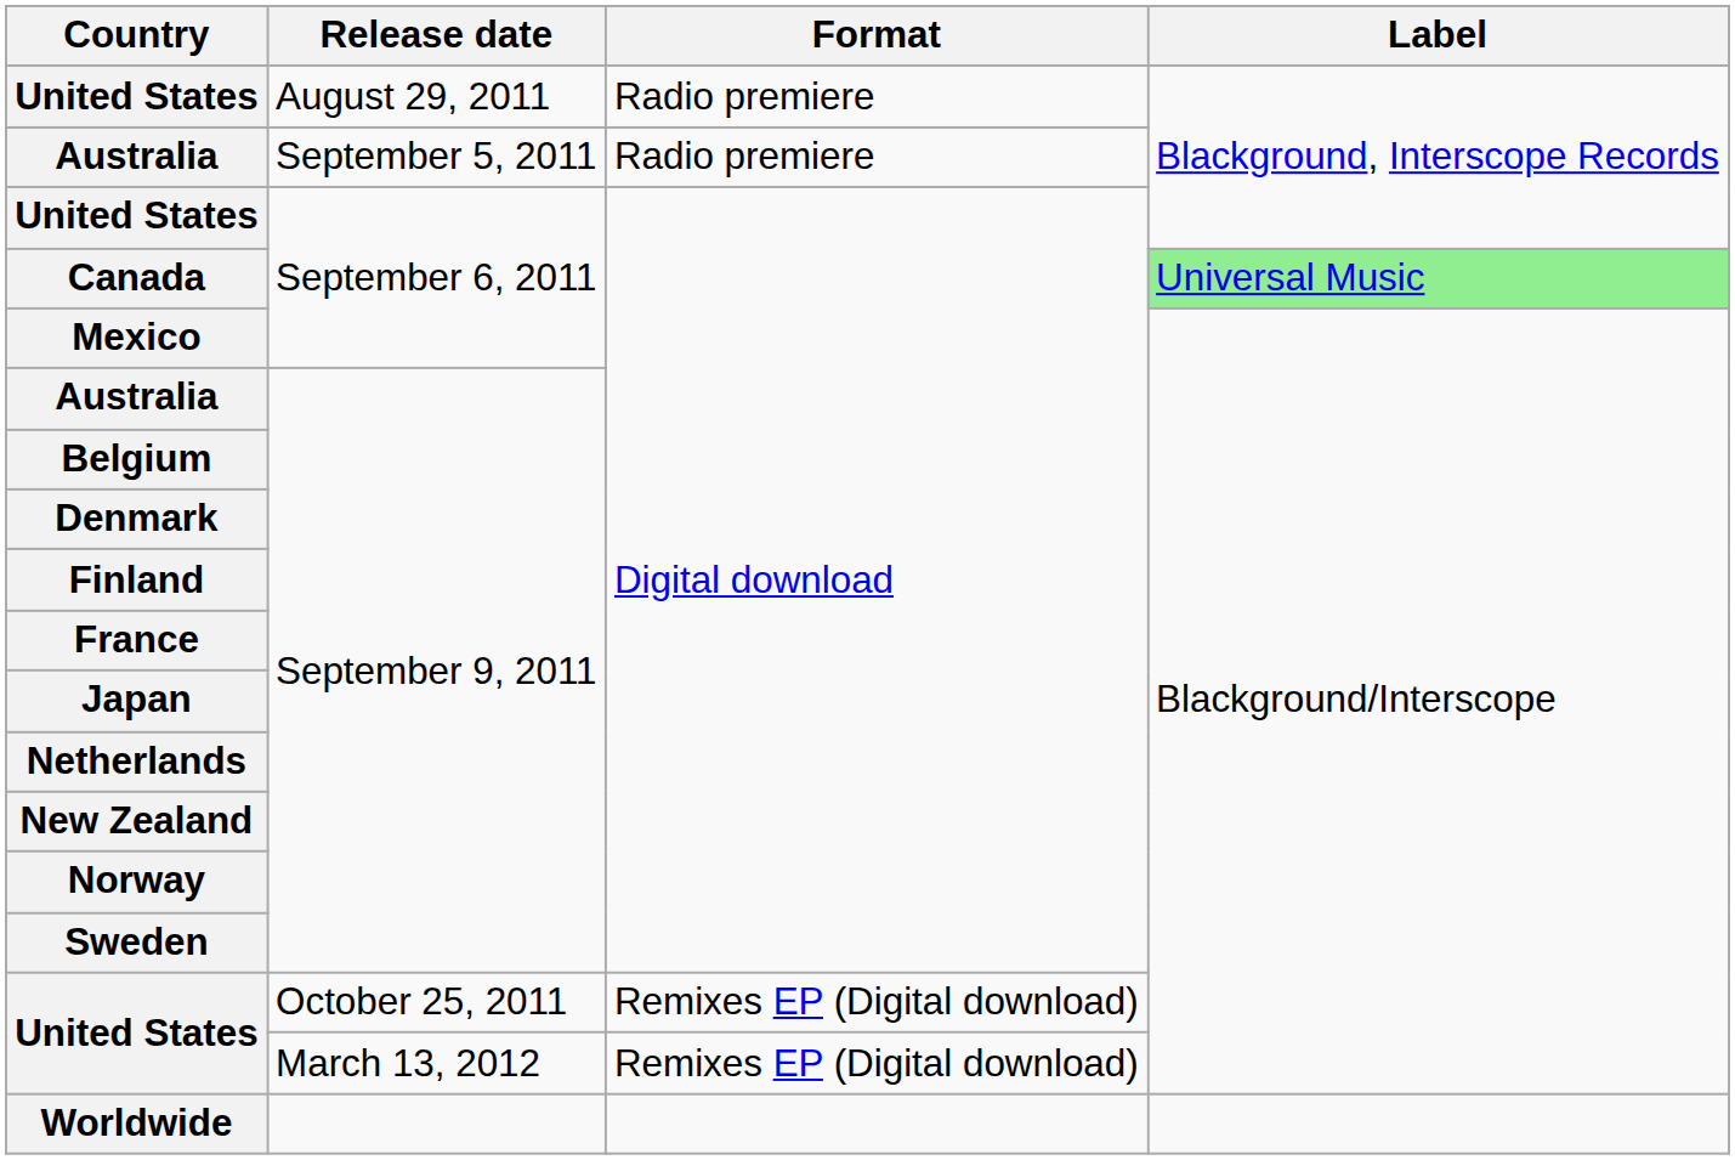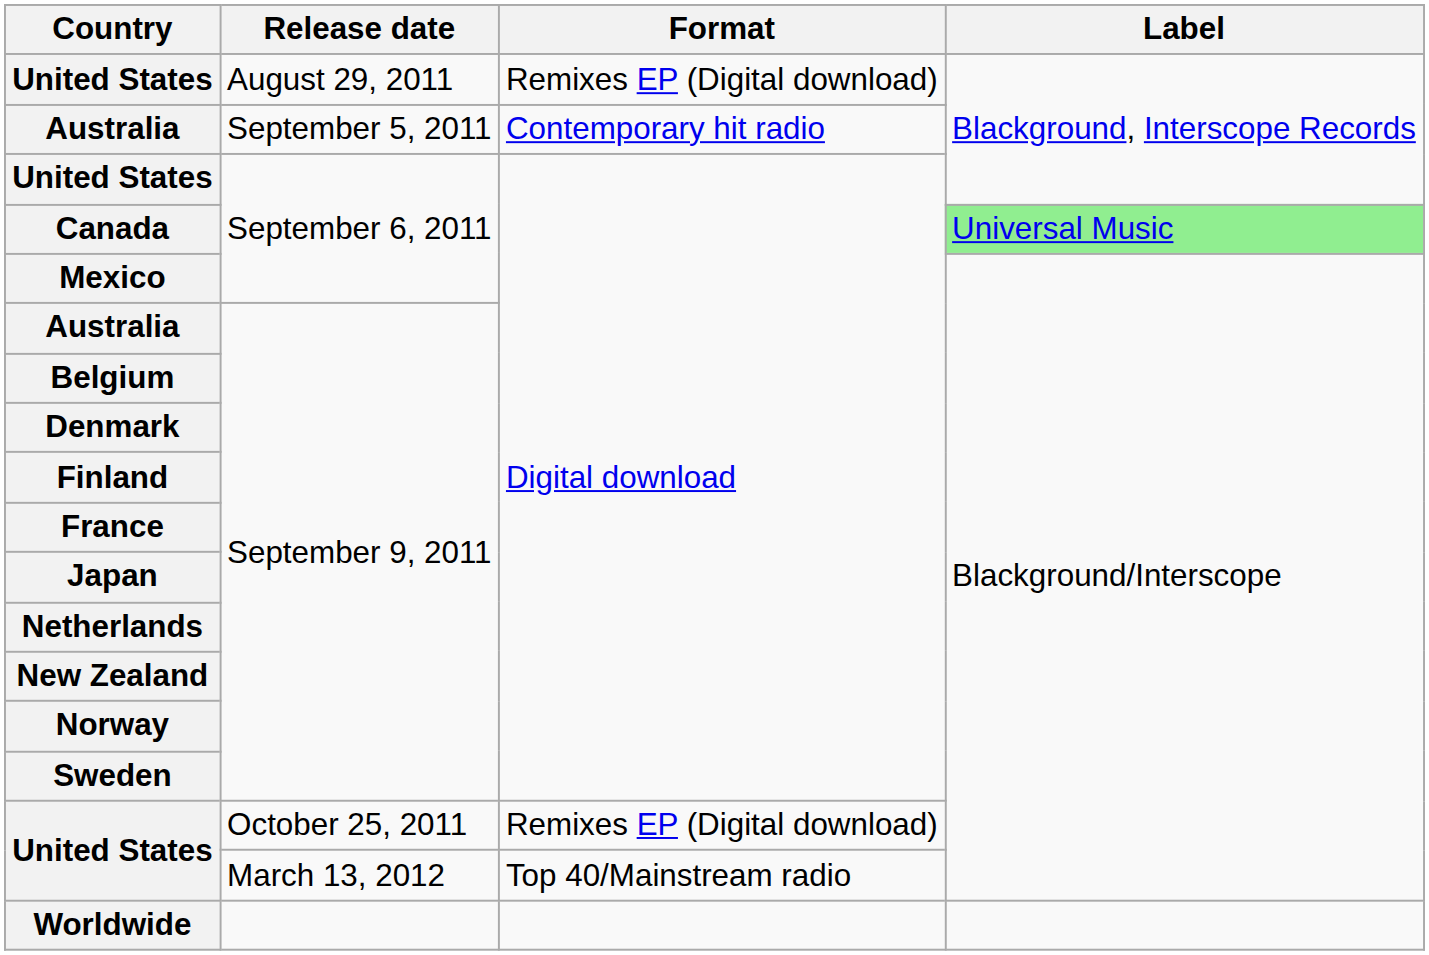August 29, 2011 | Format: Radio premiere -> Remixes EP (Digital download)
September 5, 2011 | Format: Radio premiere -> Contemporary hit radio
March 13, 2012 | Format: Remixes EP (Digital download) -> Top 40/Mainstream radio
